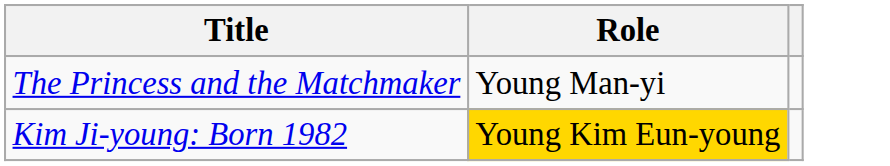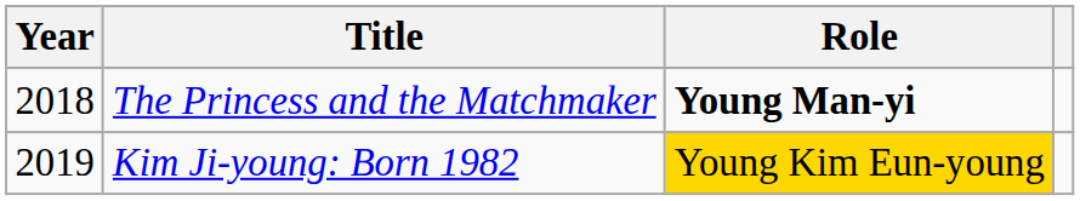+ column: Year | 2018 | 2019
The Princess and the Matchmaker | Role: normal -> bold
